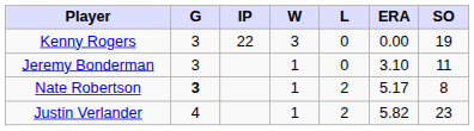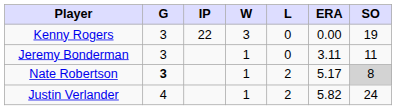Jeremy Bonderman | ERA: 3.10 -> 3.11
Nate Robertson | SO: no background -> lightgrey background
Justin Verlander | SO: 23 -> 24
